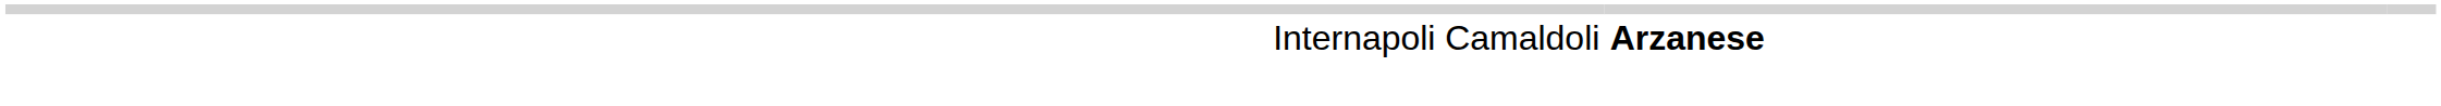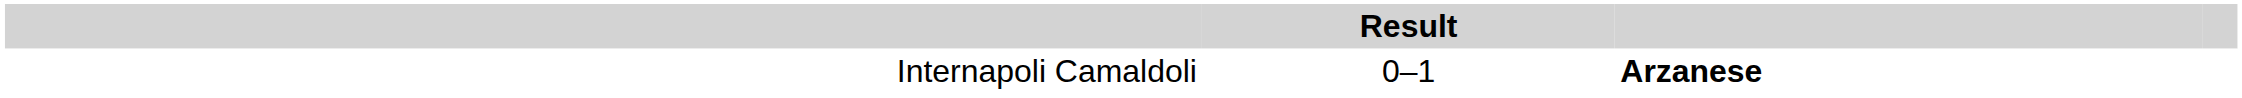+ column: Result | 0–1
